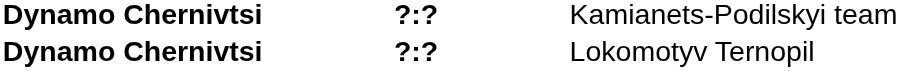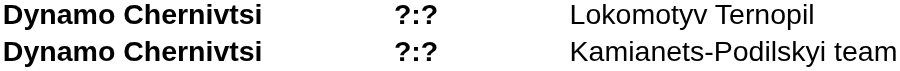rows swapped: Kamianets-Podilskyi team <-> Lokomotyv Ternopil
